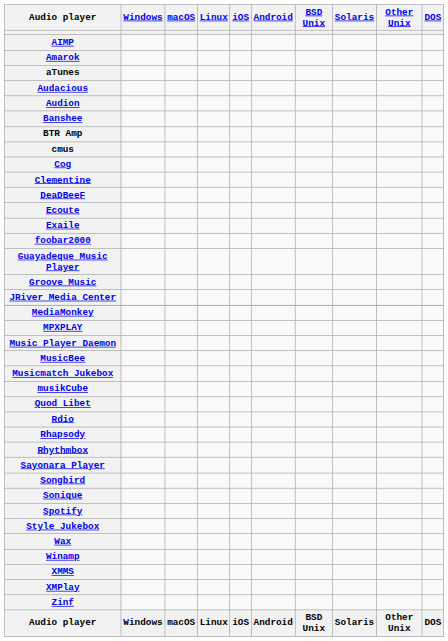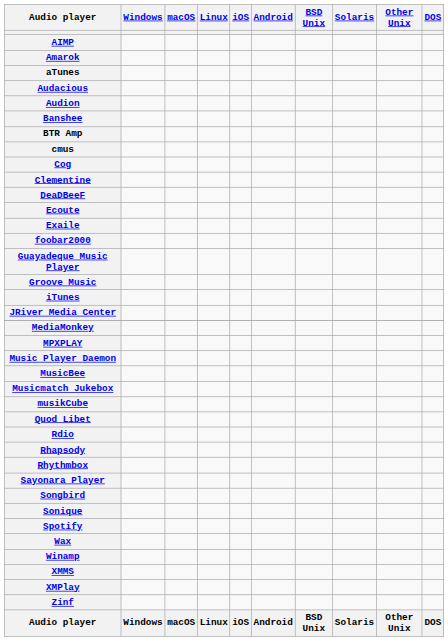+ row: iTunes
- row: Style Jukebox
